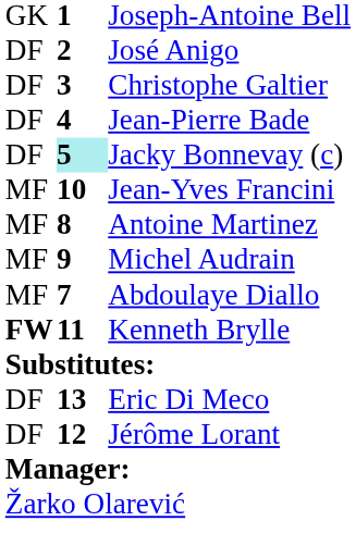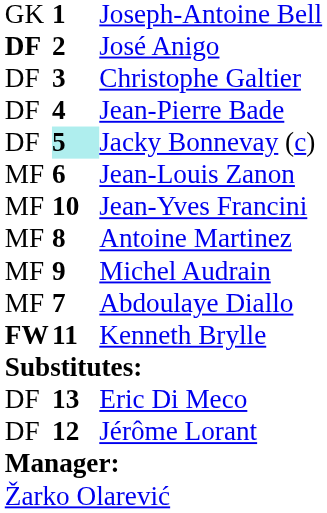José Anigo | column 1: normal -> bold
+ row: MF | 6 | Jean-Louis Zanon
